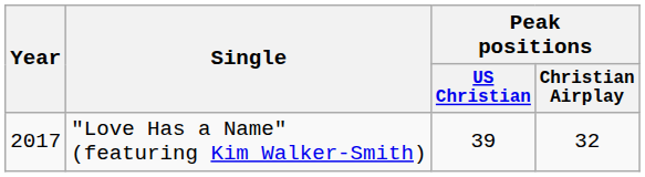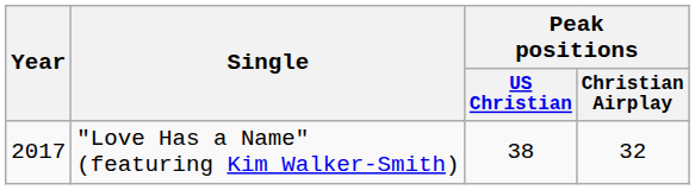"Love Has a Name" (featuring Kim Walker-Smith) | Peak positions / US Christian: 39 -> 38
